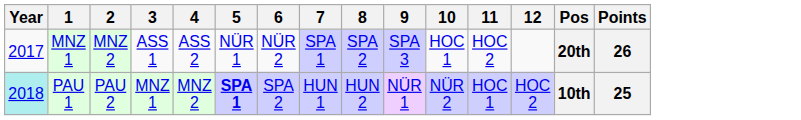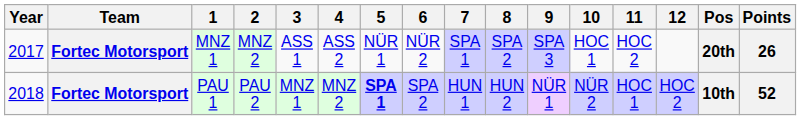+ column: Team | Fortec Motorsport | Fortec Motorsport
PAU 1 | Year: paleturquoise background -> no background
PAU 1 | Points: 25 -> 52
